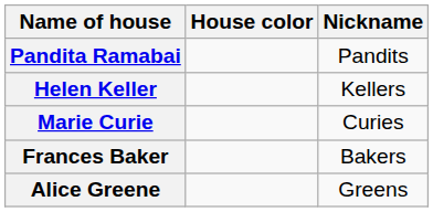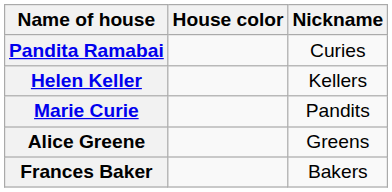Pandita Ramabai | Nickname: Pandits -> Curies
Marie Curie | Nickname: Curies -> Pandits
rows swapped: Frances Baker <-> Alice Greene
